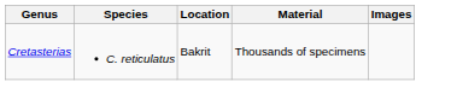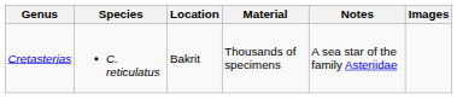+ column: Notes | A sea star of the family Asteriidae
